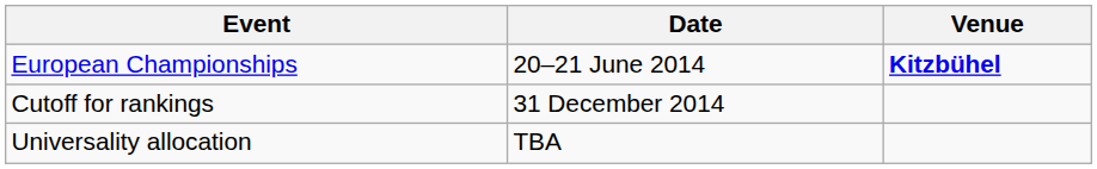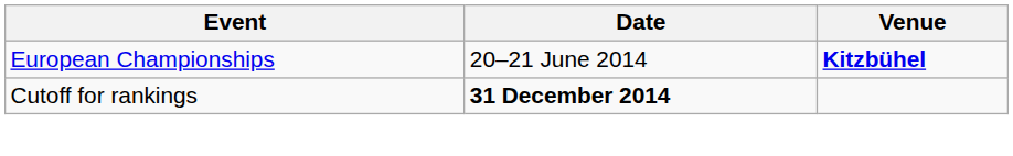Cutoff for rankings | Date: normal -> bold
- row: Universality allocation | TBA
